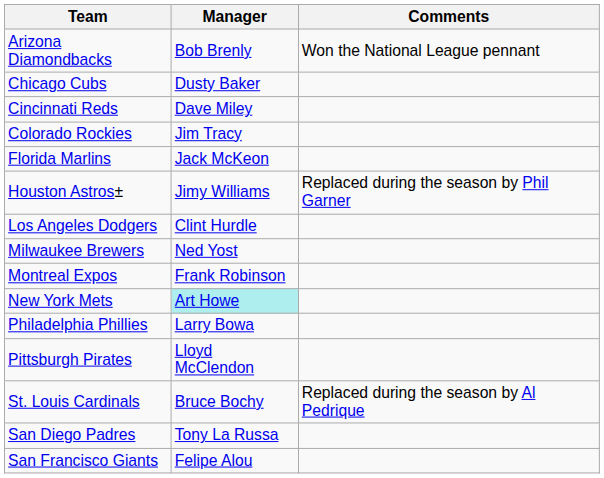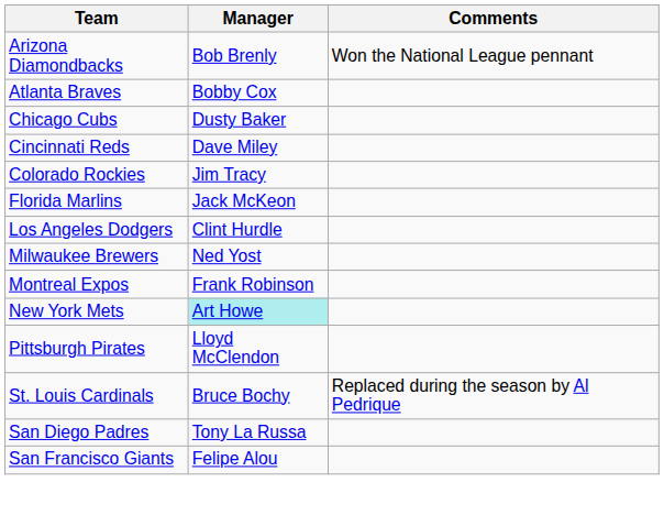+ row: Atlanta Braves | Bobby Cox
- row: Houston Astros± | Jimy Williams | Replaced during the season by Phil Garner
- row: Philadelphia Phillies | Larry Bowa
